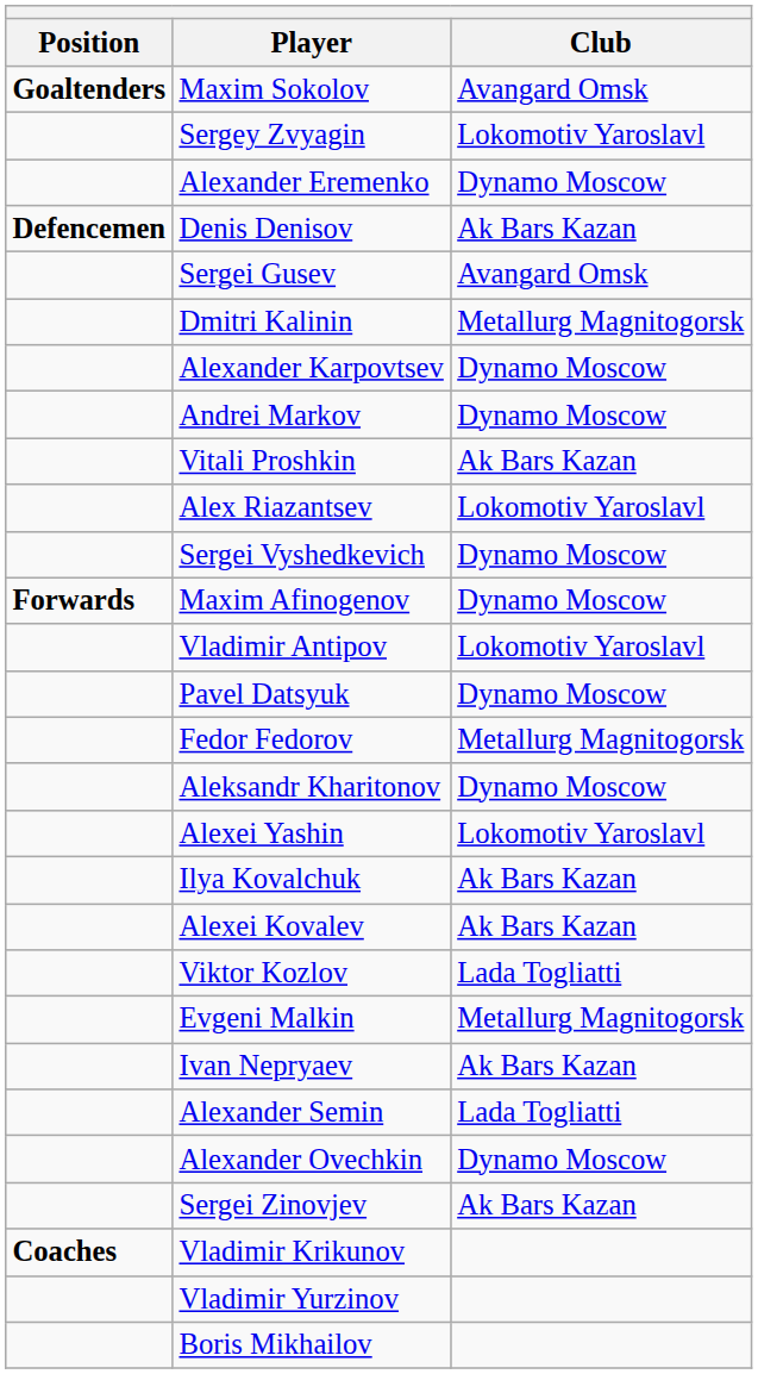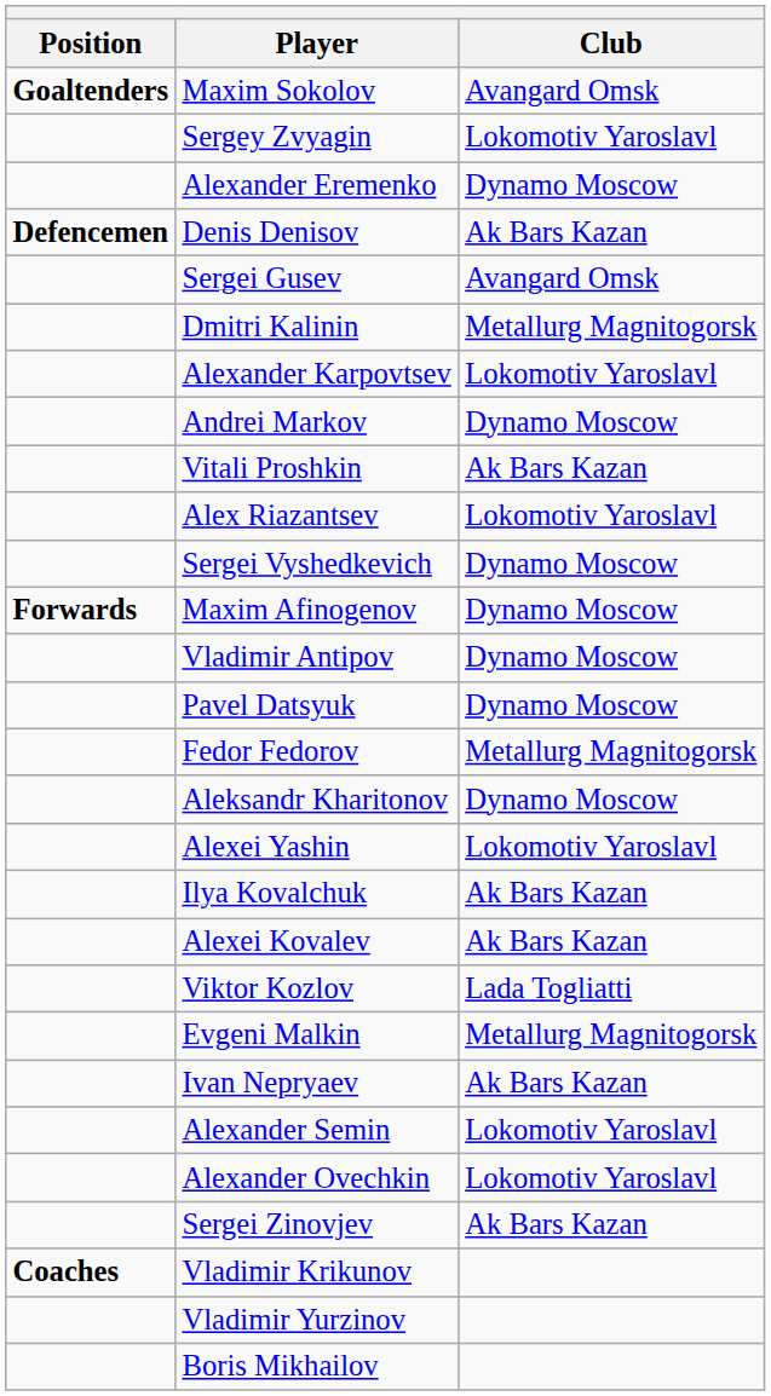Alexander Karpovtsev | Club: Dynamo Moscow -> Lokomotiv Yaroslavl
Vladimir Antipov | Club: Lokomotiv Yaroslavl -> Dynamo Moscow
Alexander Semin | Club: Lada Togliatti -> Lokomotiv Yaroslavl
Alexander Ovechkin | Club: Dynamo Moscow -> Lokomotiv Yaroslavl
